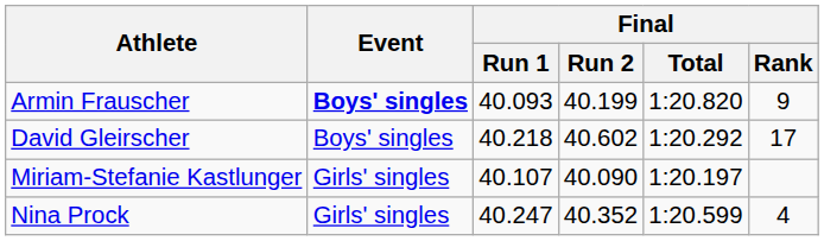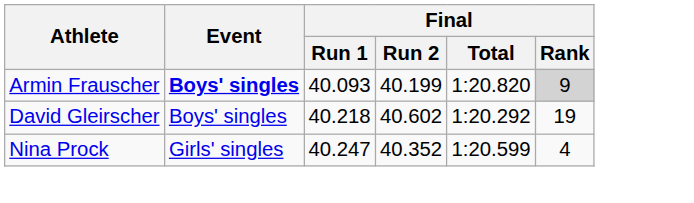Armin Frauscher | Final / Rank: no background -> lightgrey background
David Gleirscher | Final / Rank: 17 -> 19
- row: Miriam-Stefanie Kastlunger | Girls' singles | 40.107 | 40.090 | 1:20.197
